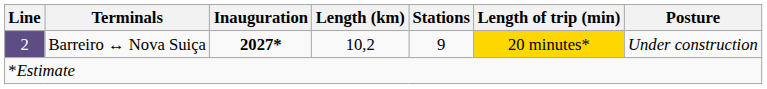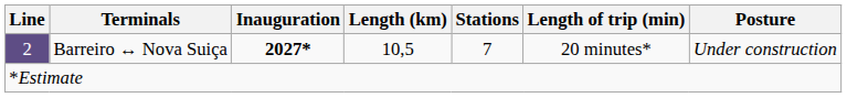2 | Length (km): 10,2 -> 10,5
2 | Stations: 9 -> 7
2 | Length of trip (min): gold background -> no background
